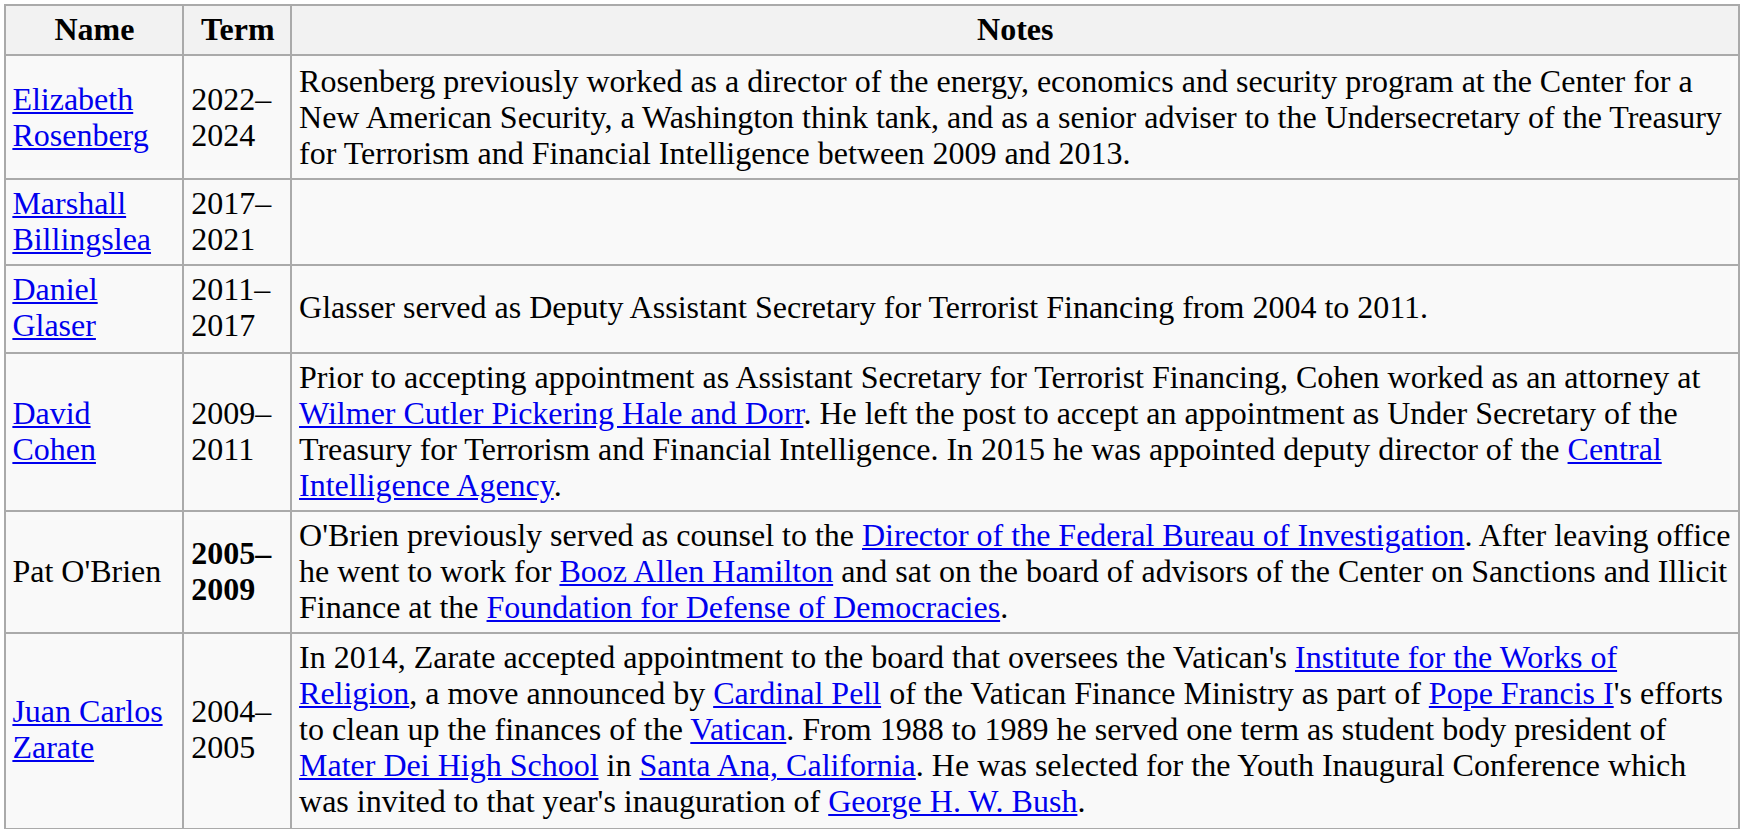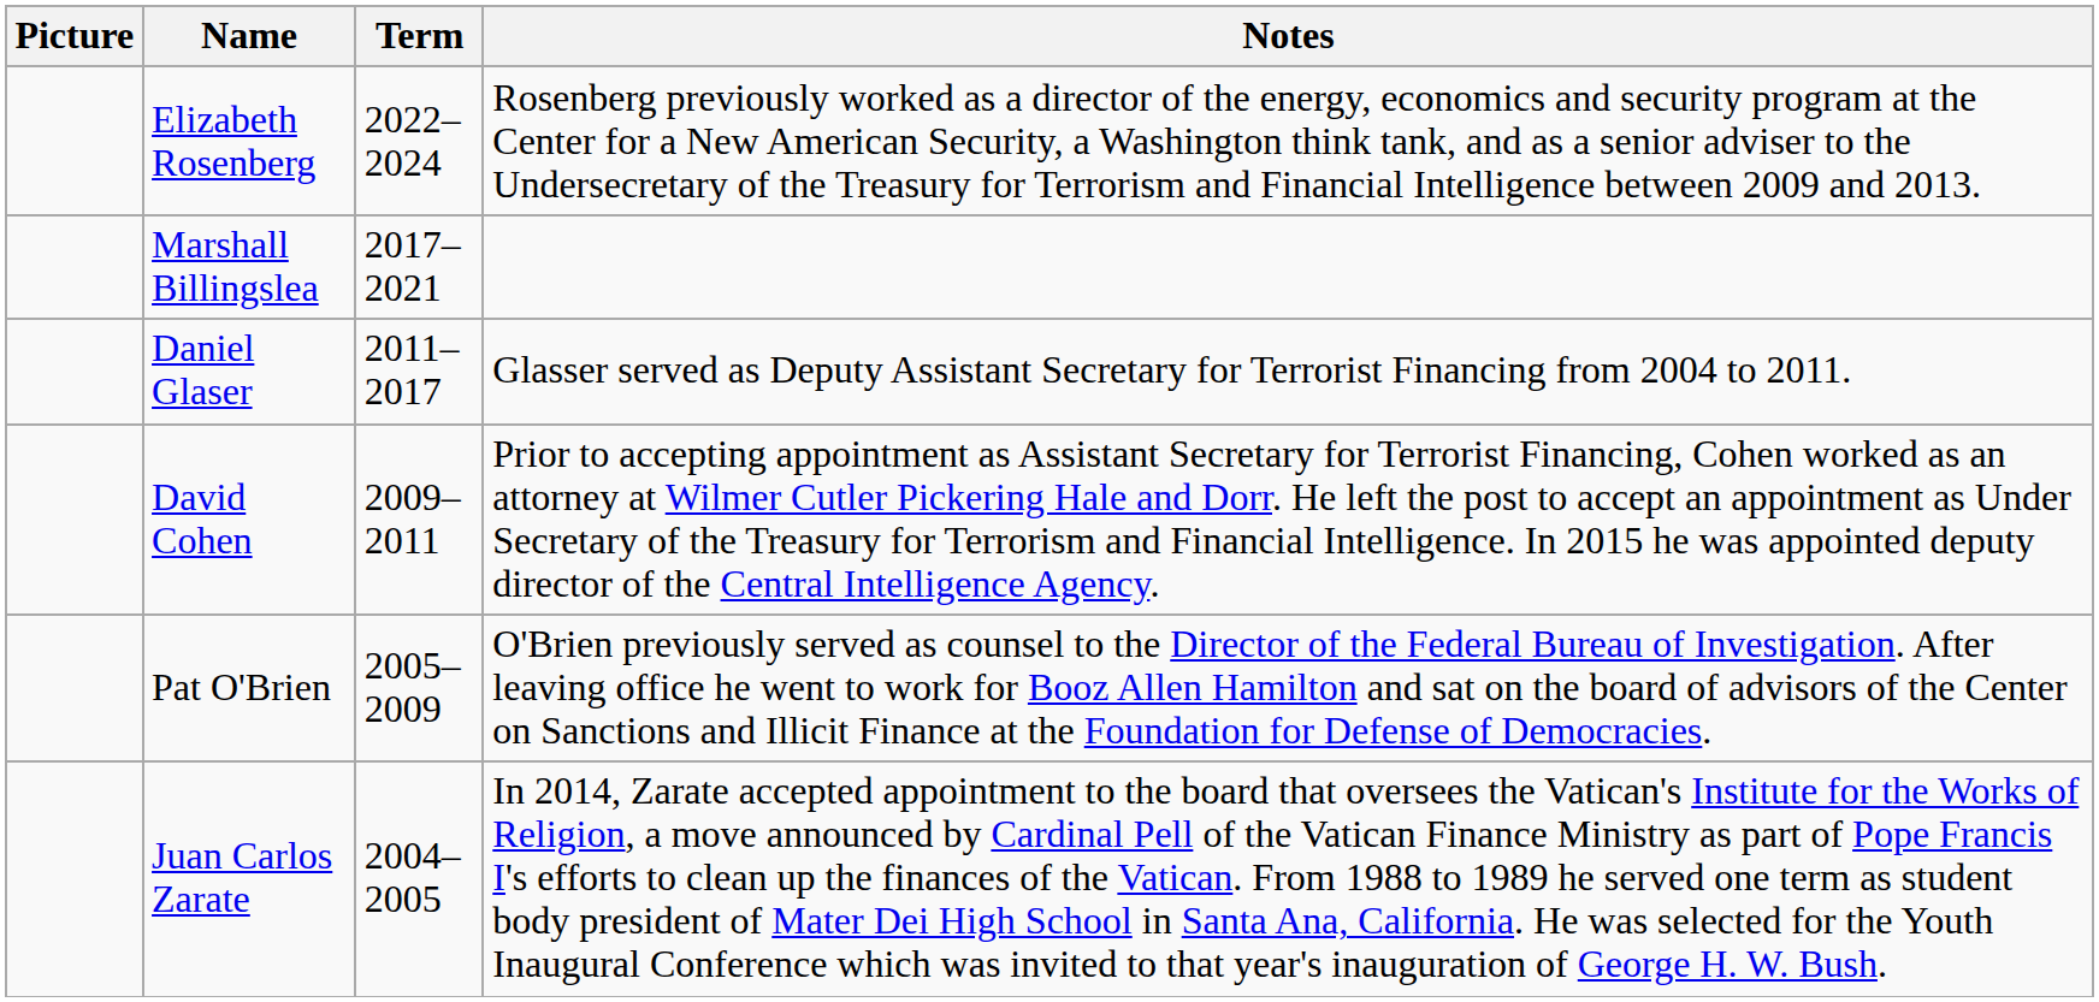+ column: Picture
Pat O'Brien | Term: bold -> normal
